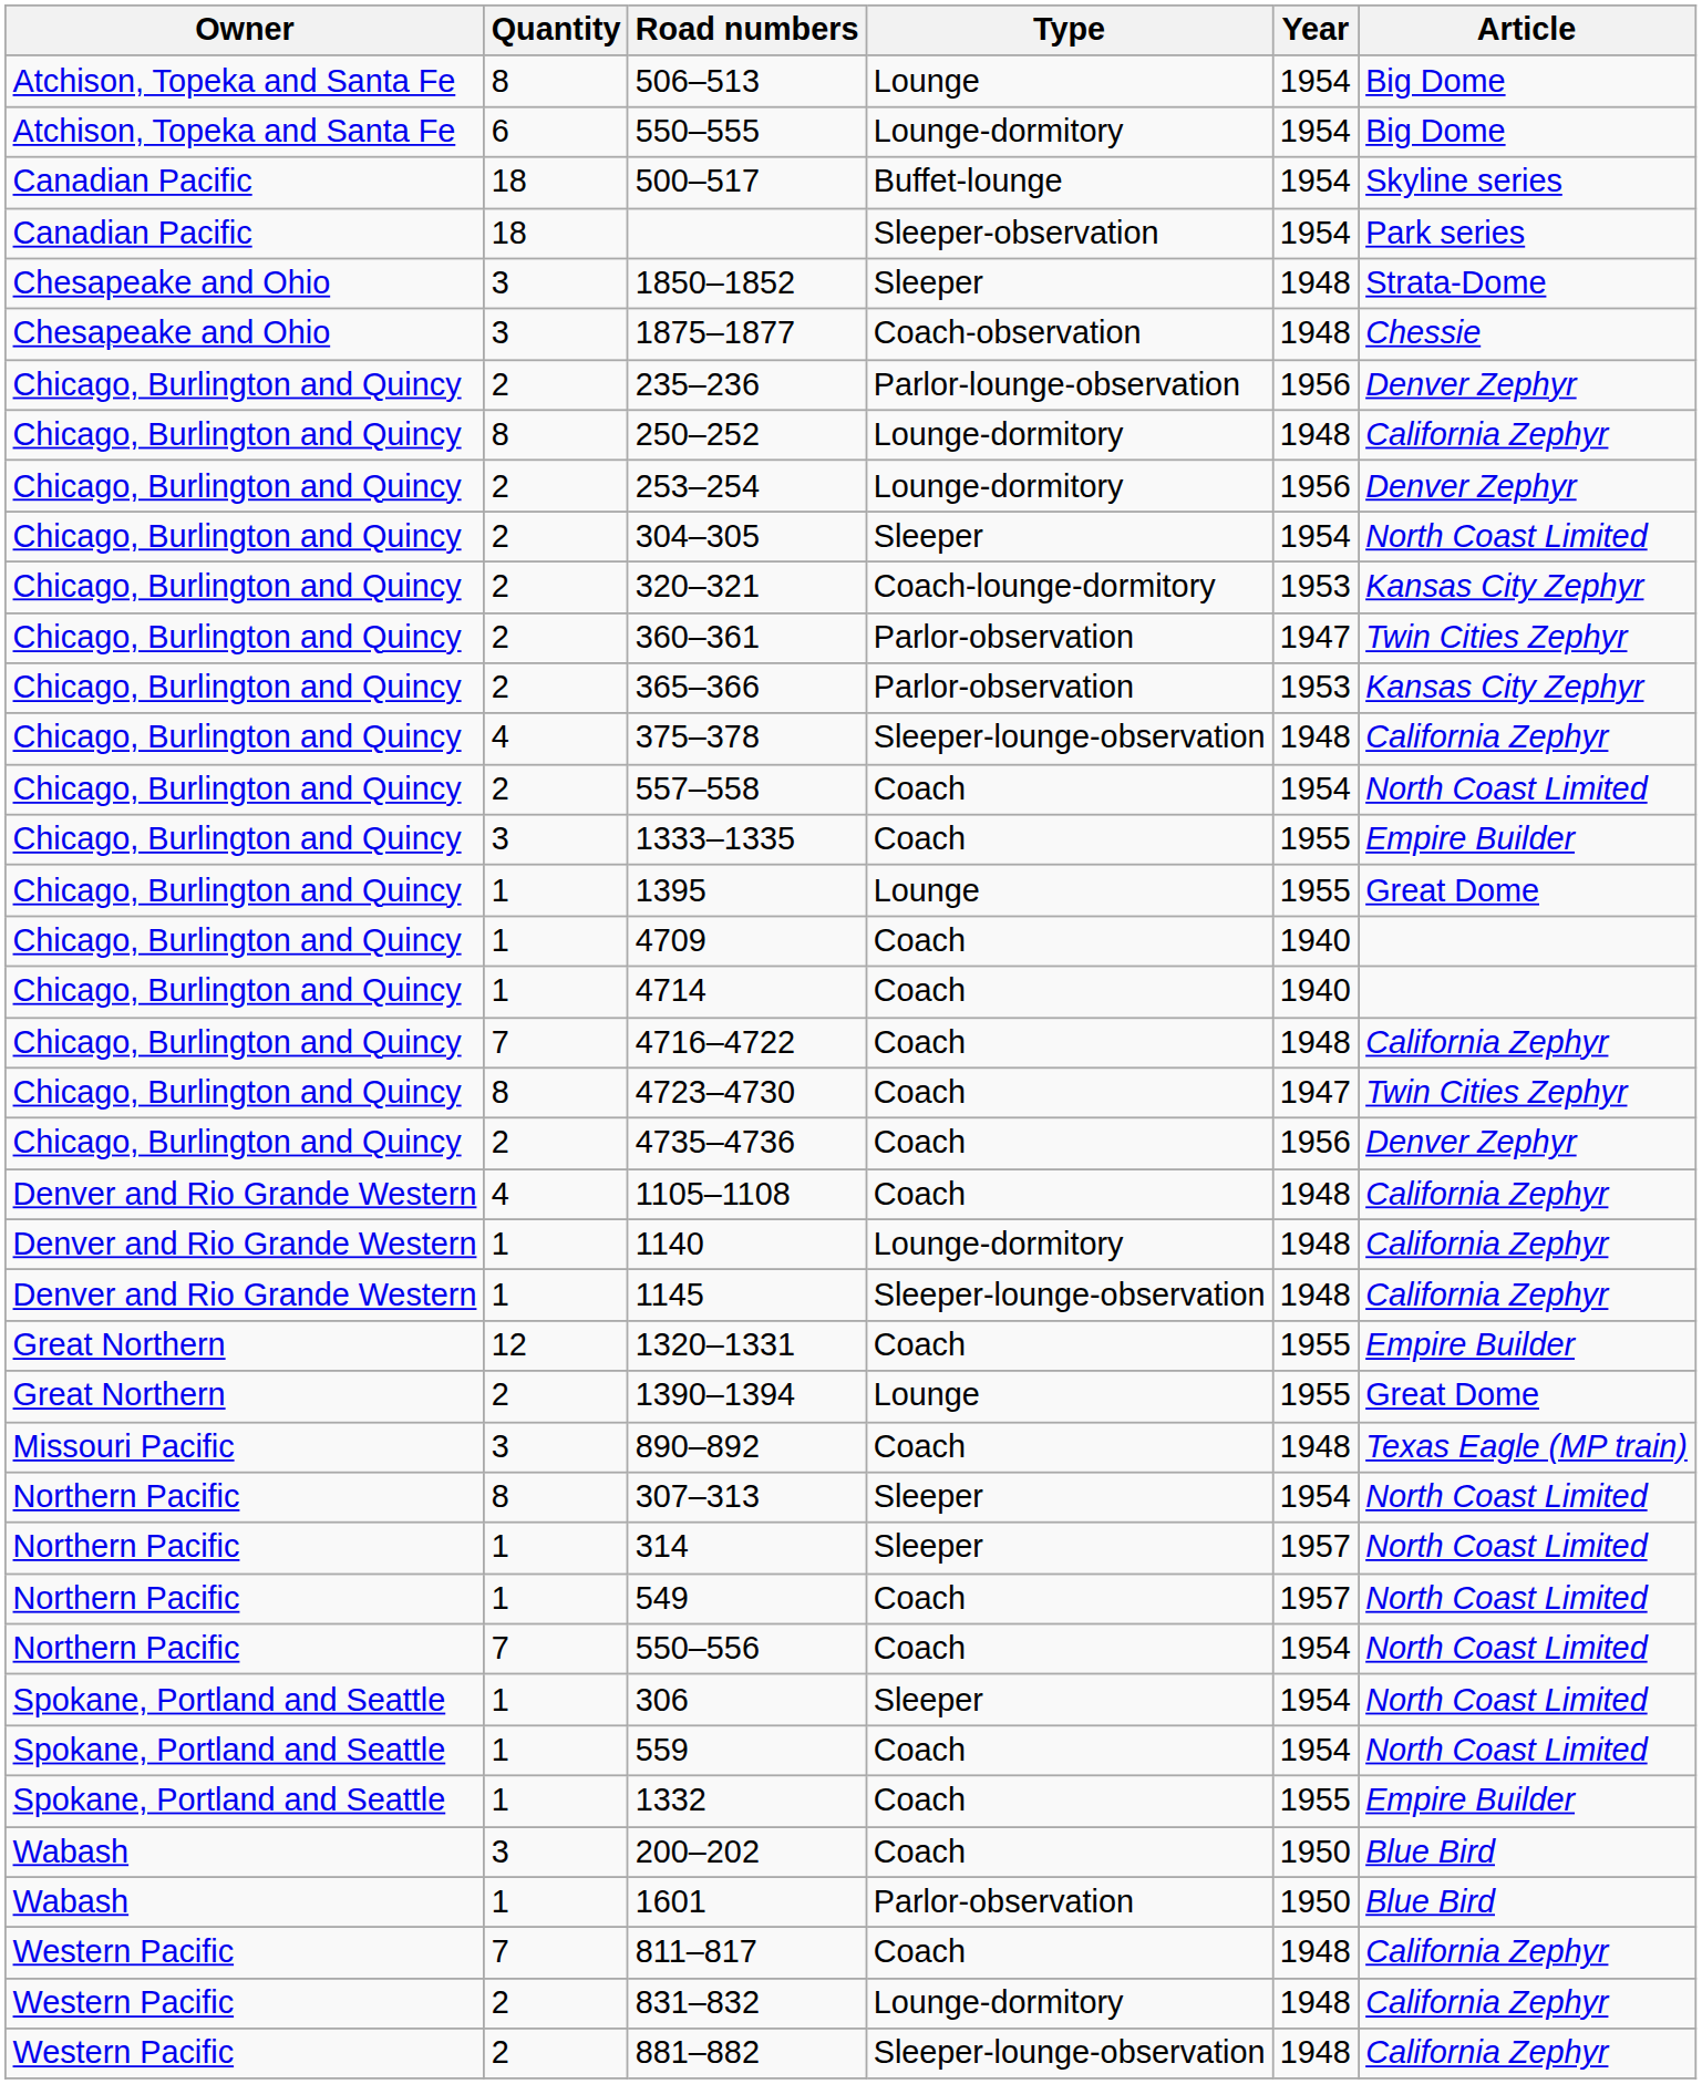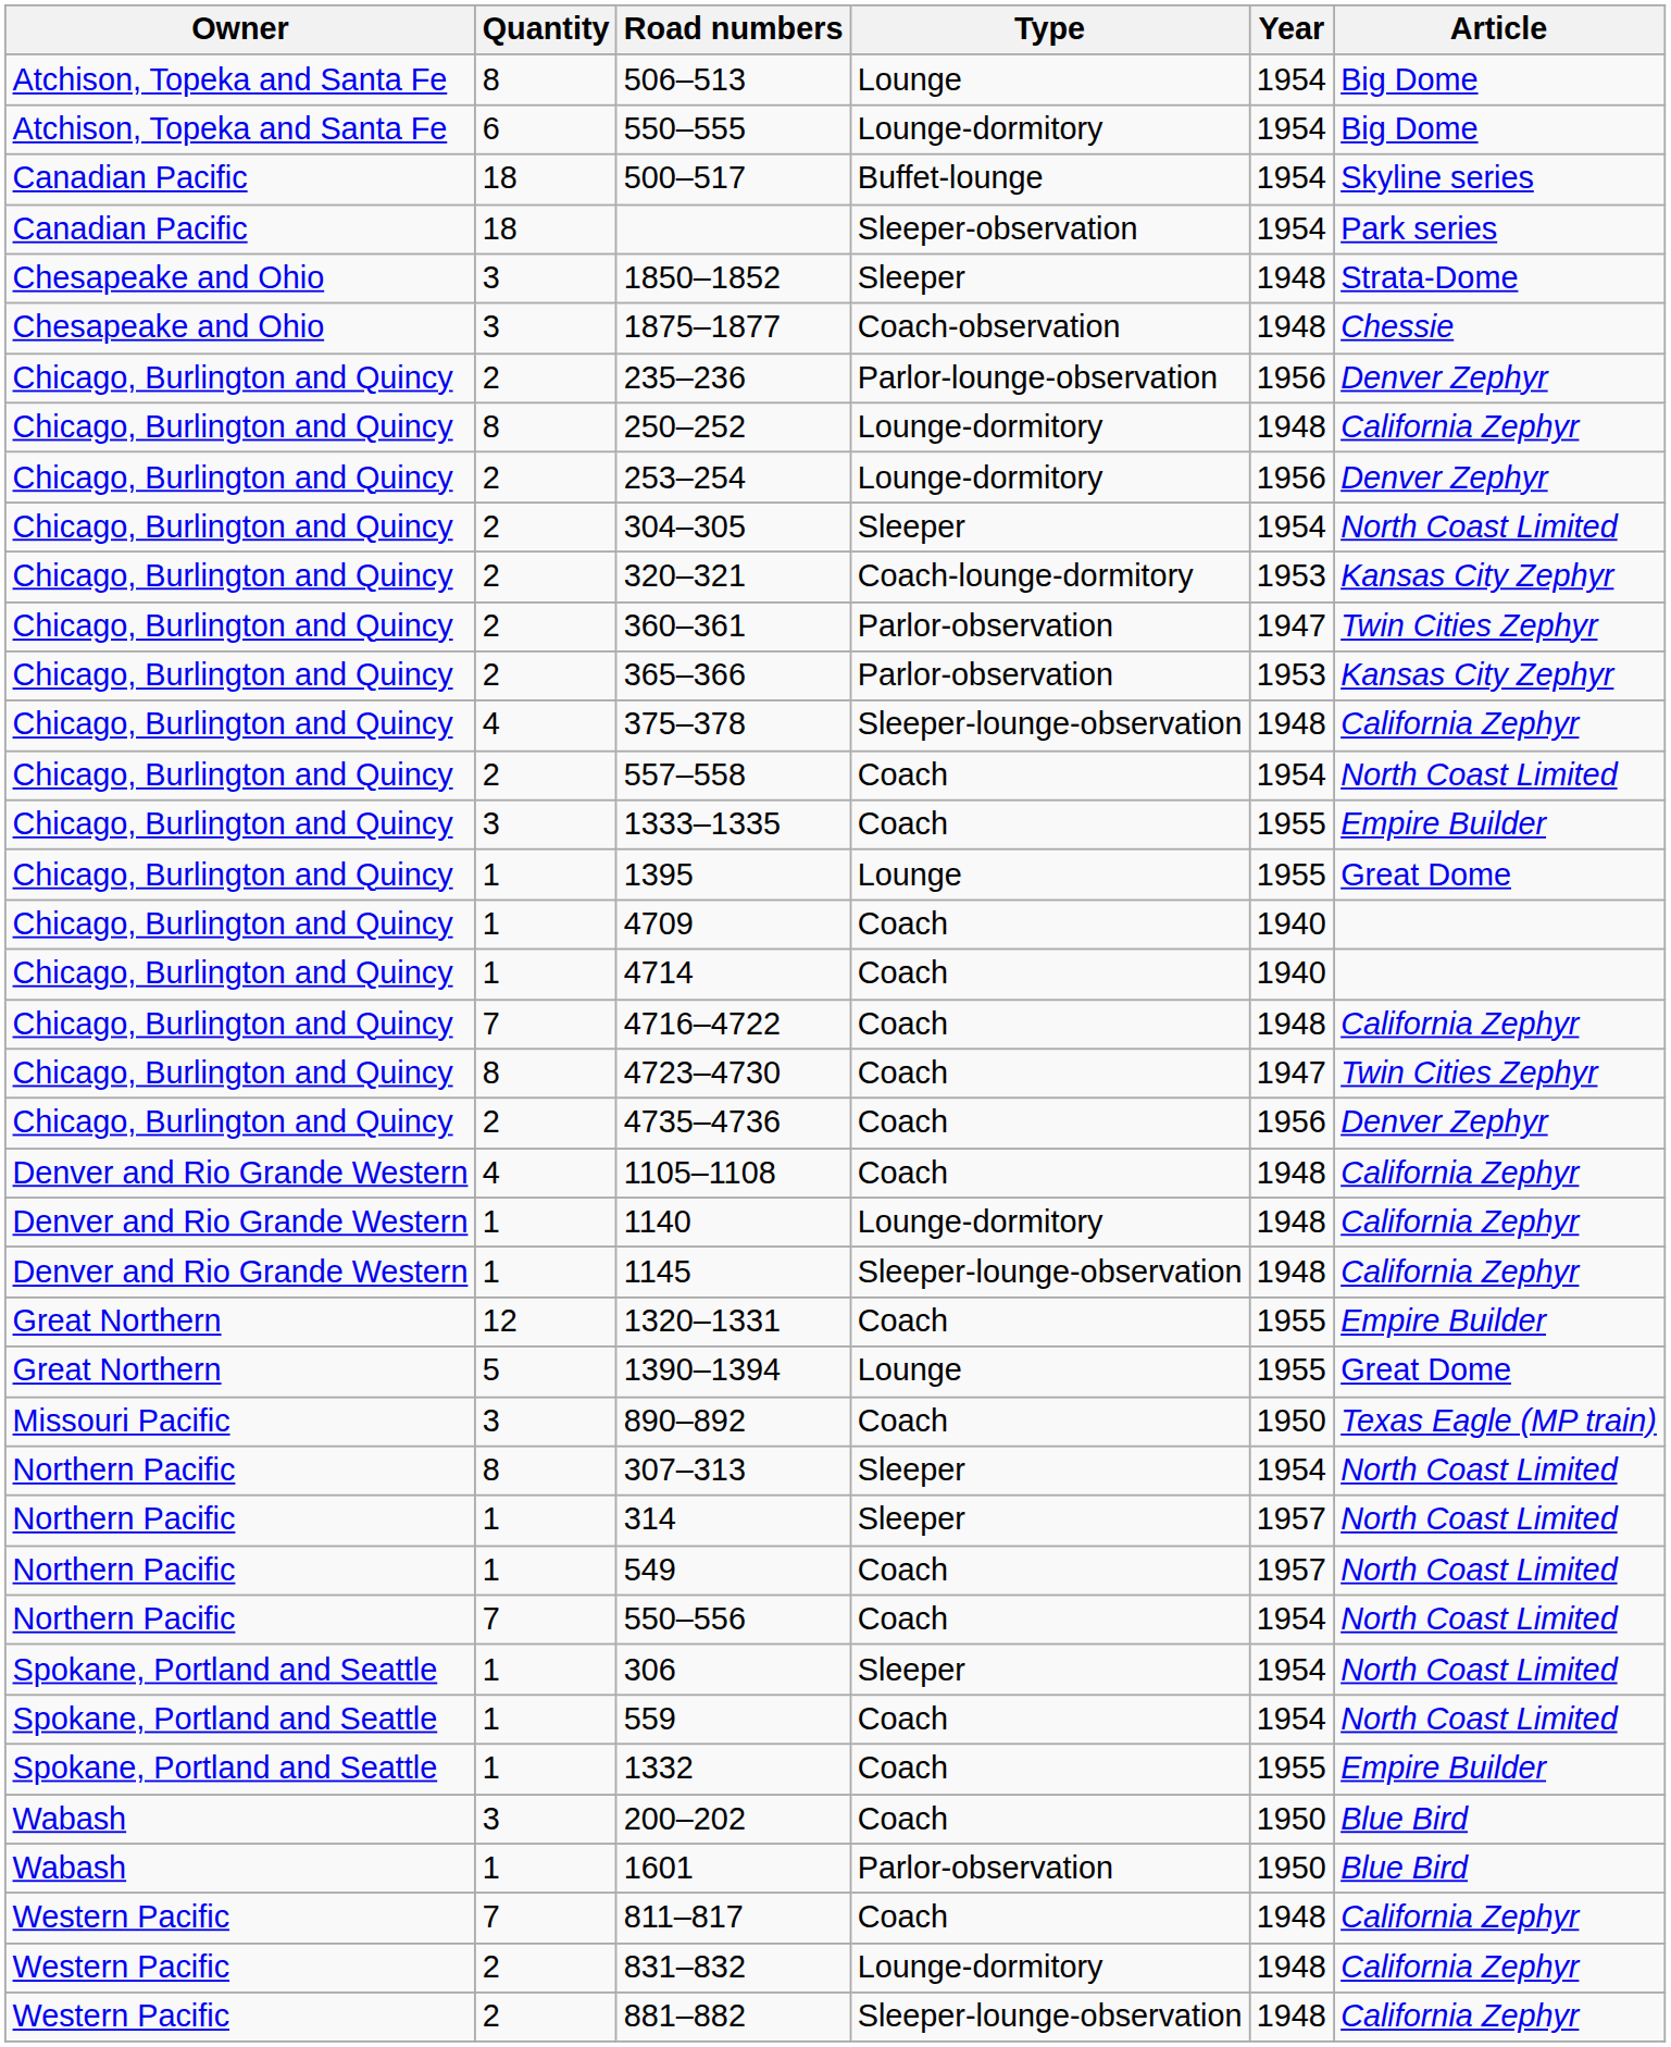1390–1394 | Quantity: 2 -> 5
890–892 | Year: 1948 -> 1950
